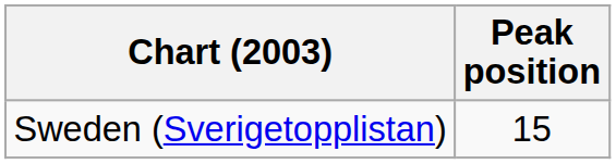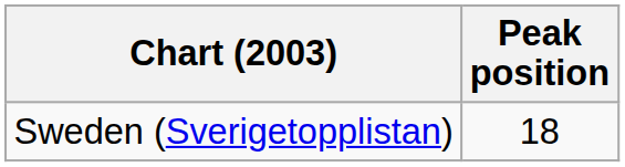Sweden (Sverigetopplistan) | Peak position: 15 -> 18
